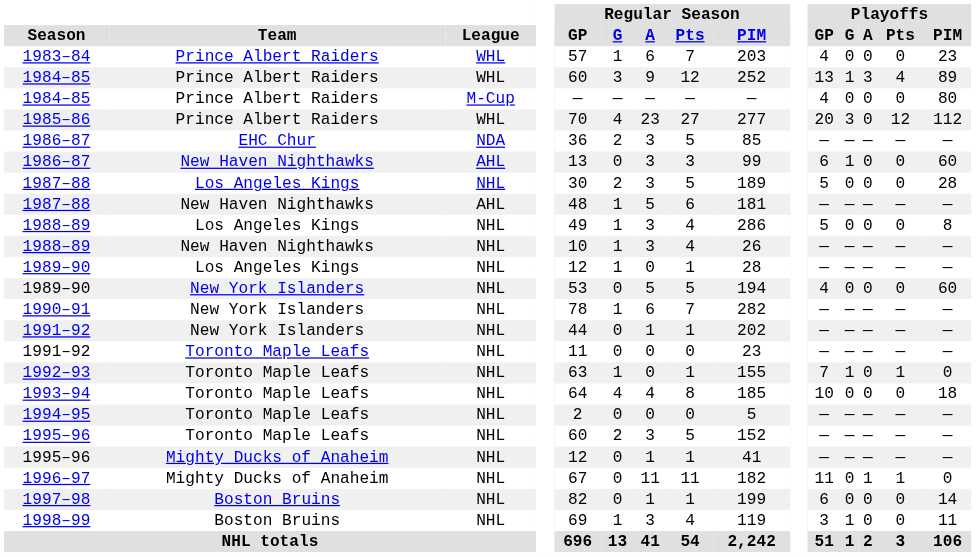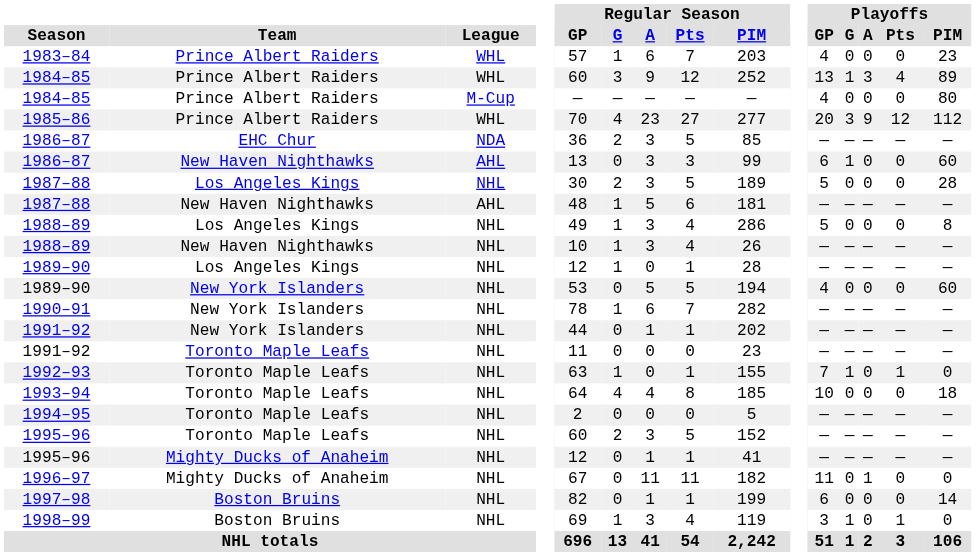1985–86 | Playoffs / A: 0 -> 9
1996–97 | Playoffs / Pts: 1 -> 0
1998–99 | Playoffs / Pts: 0 -> 1
1998–99 | Playoffs / PIM: 11 -> 0
